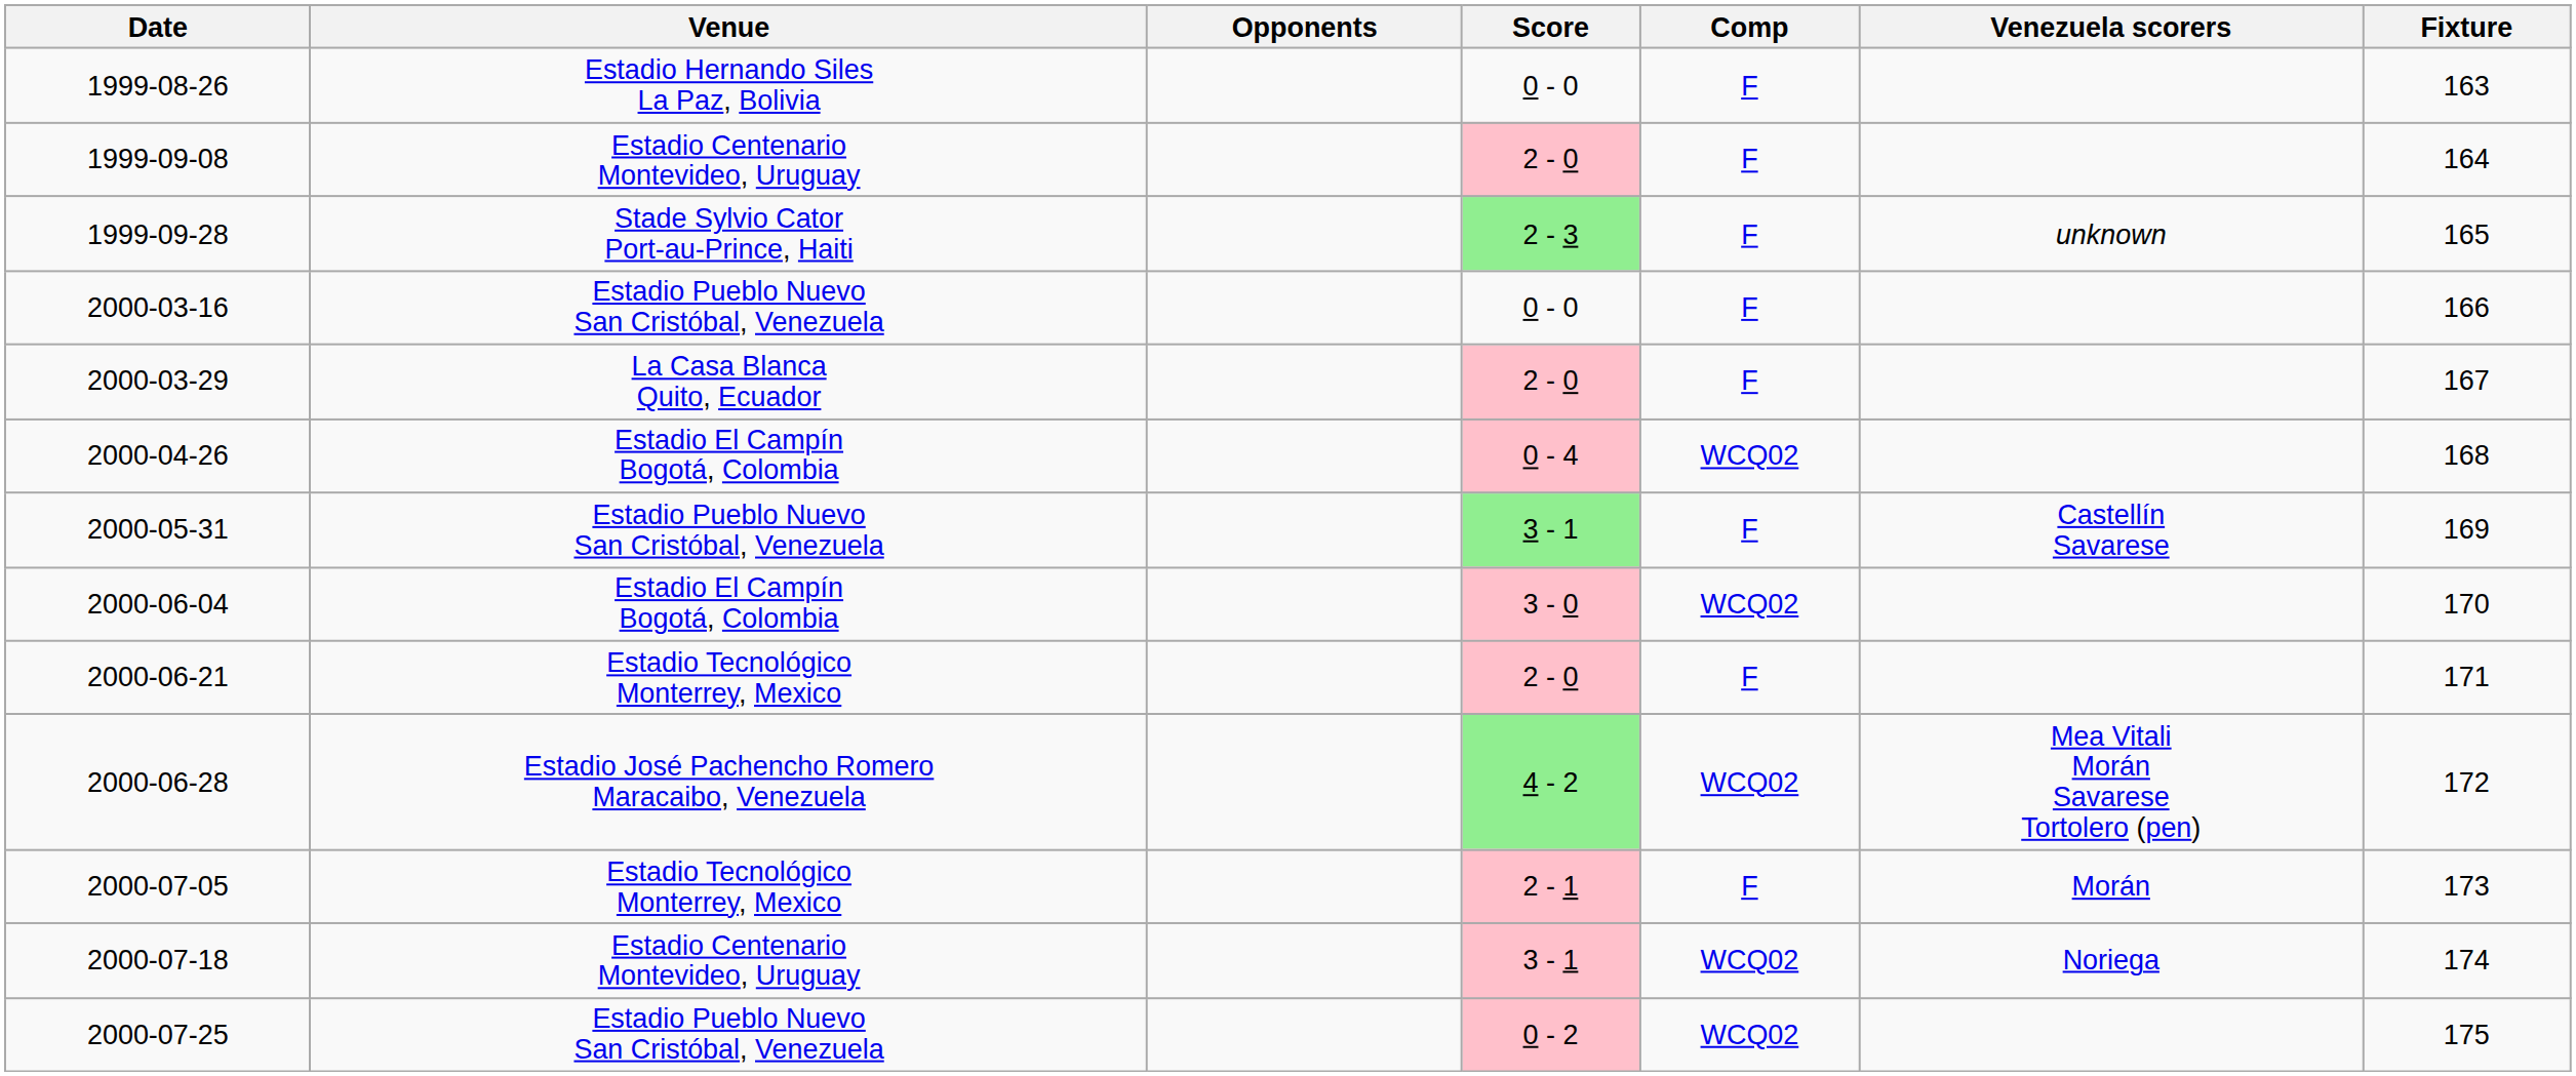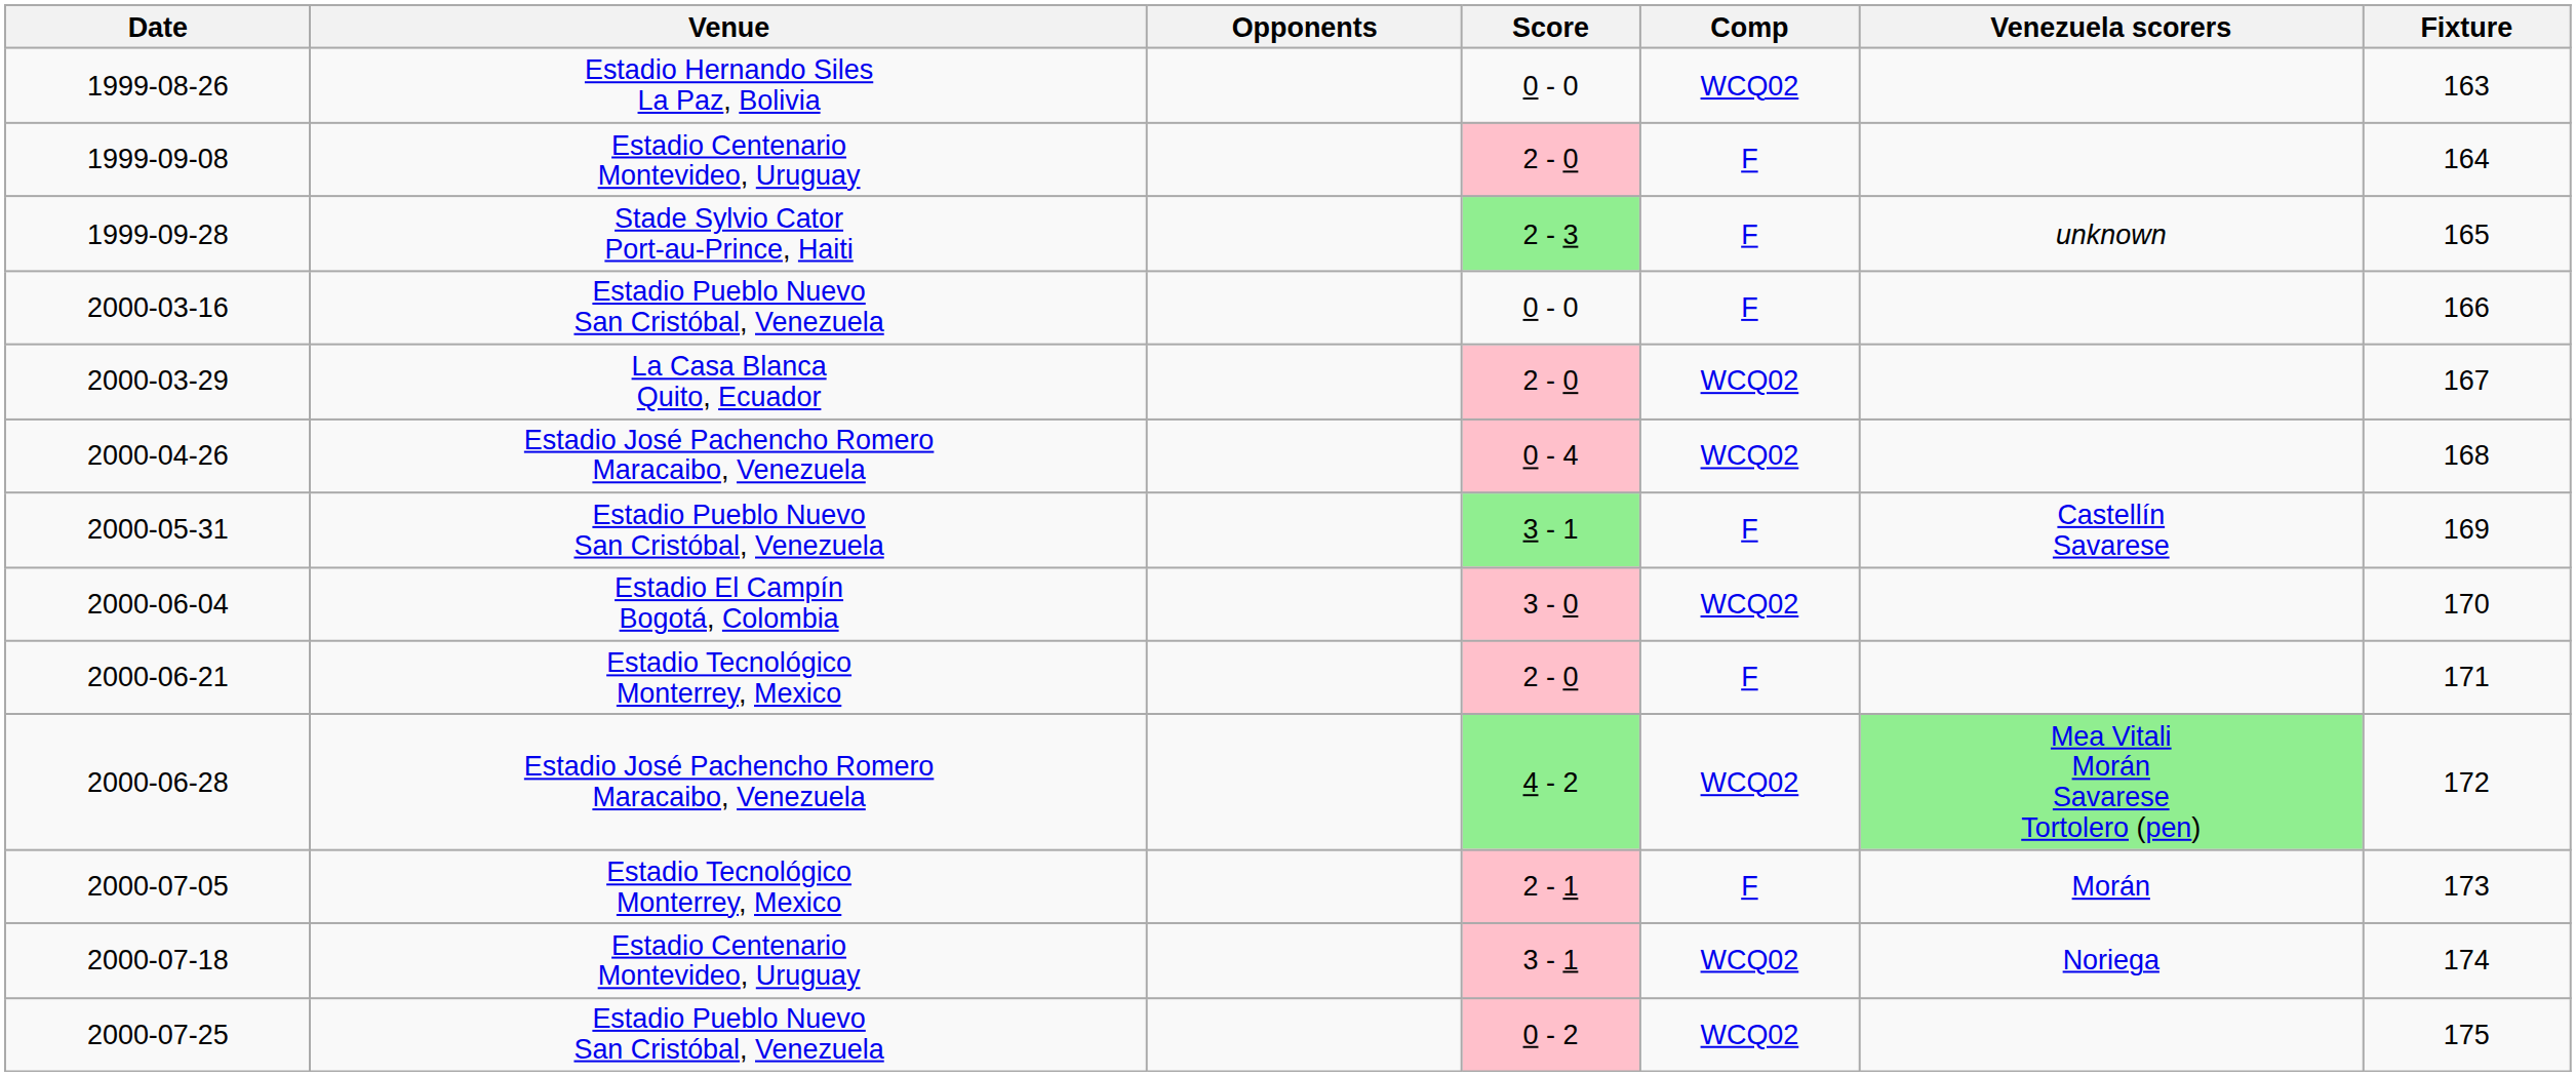1999-08-26 | Comp: F -> WCQ02
2000-03-29 | Comp: F -> WCQ02
2000-04-26 | Venue: Estadio El Campín Bogotá, Colombia -> Estadio José Pachencho Romero Maracaibo, Venezuela
2000-06-28 | Venezuela scorers: no background -> lightgreen background
